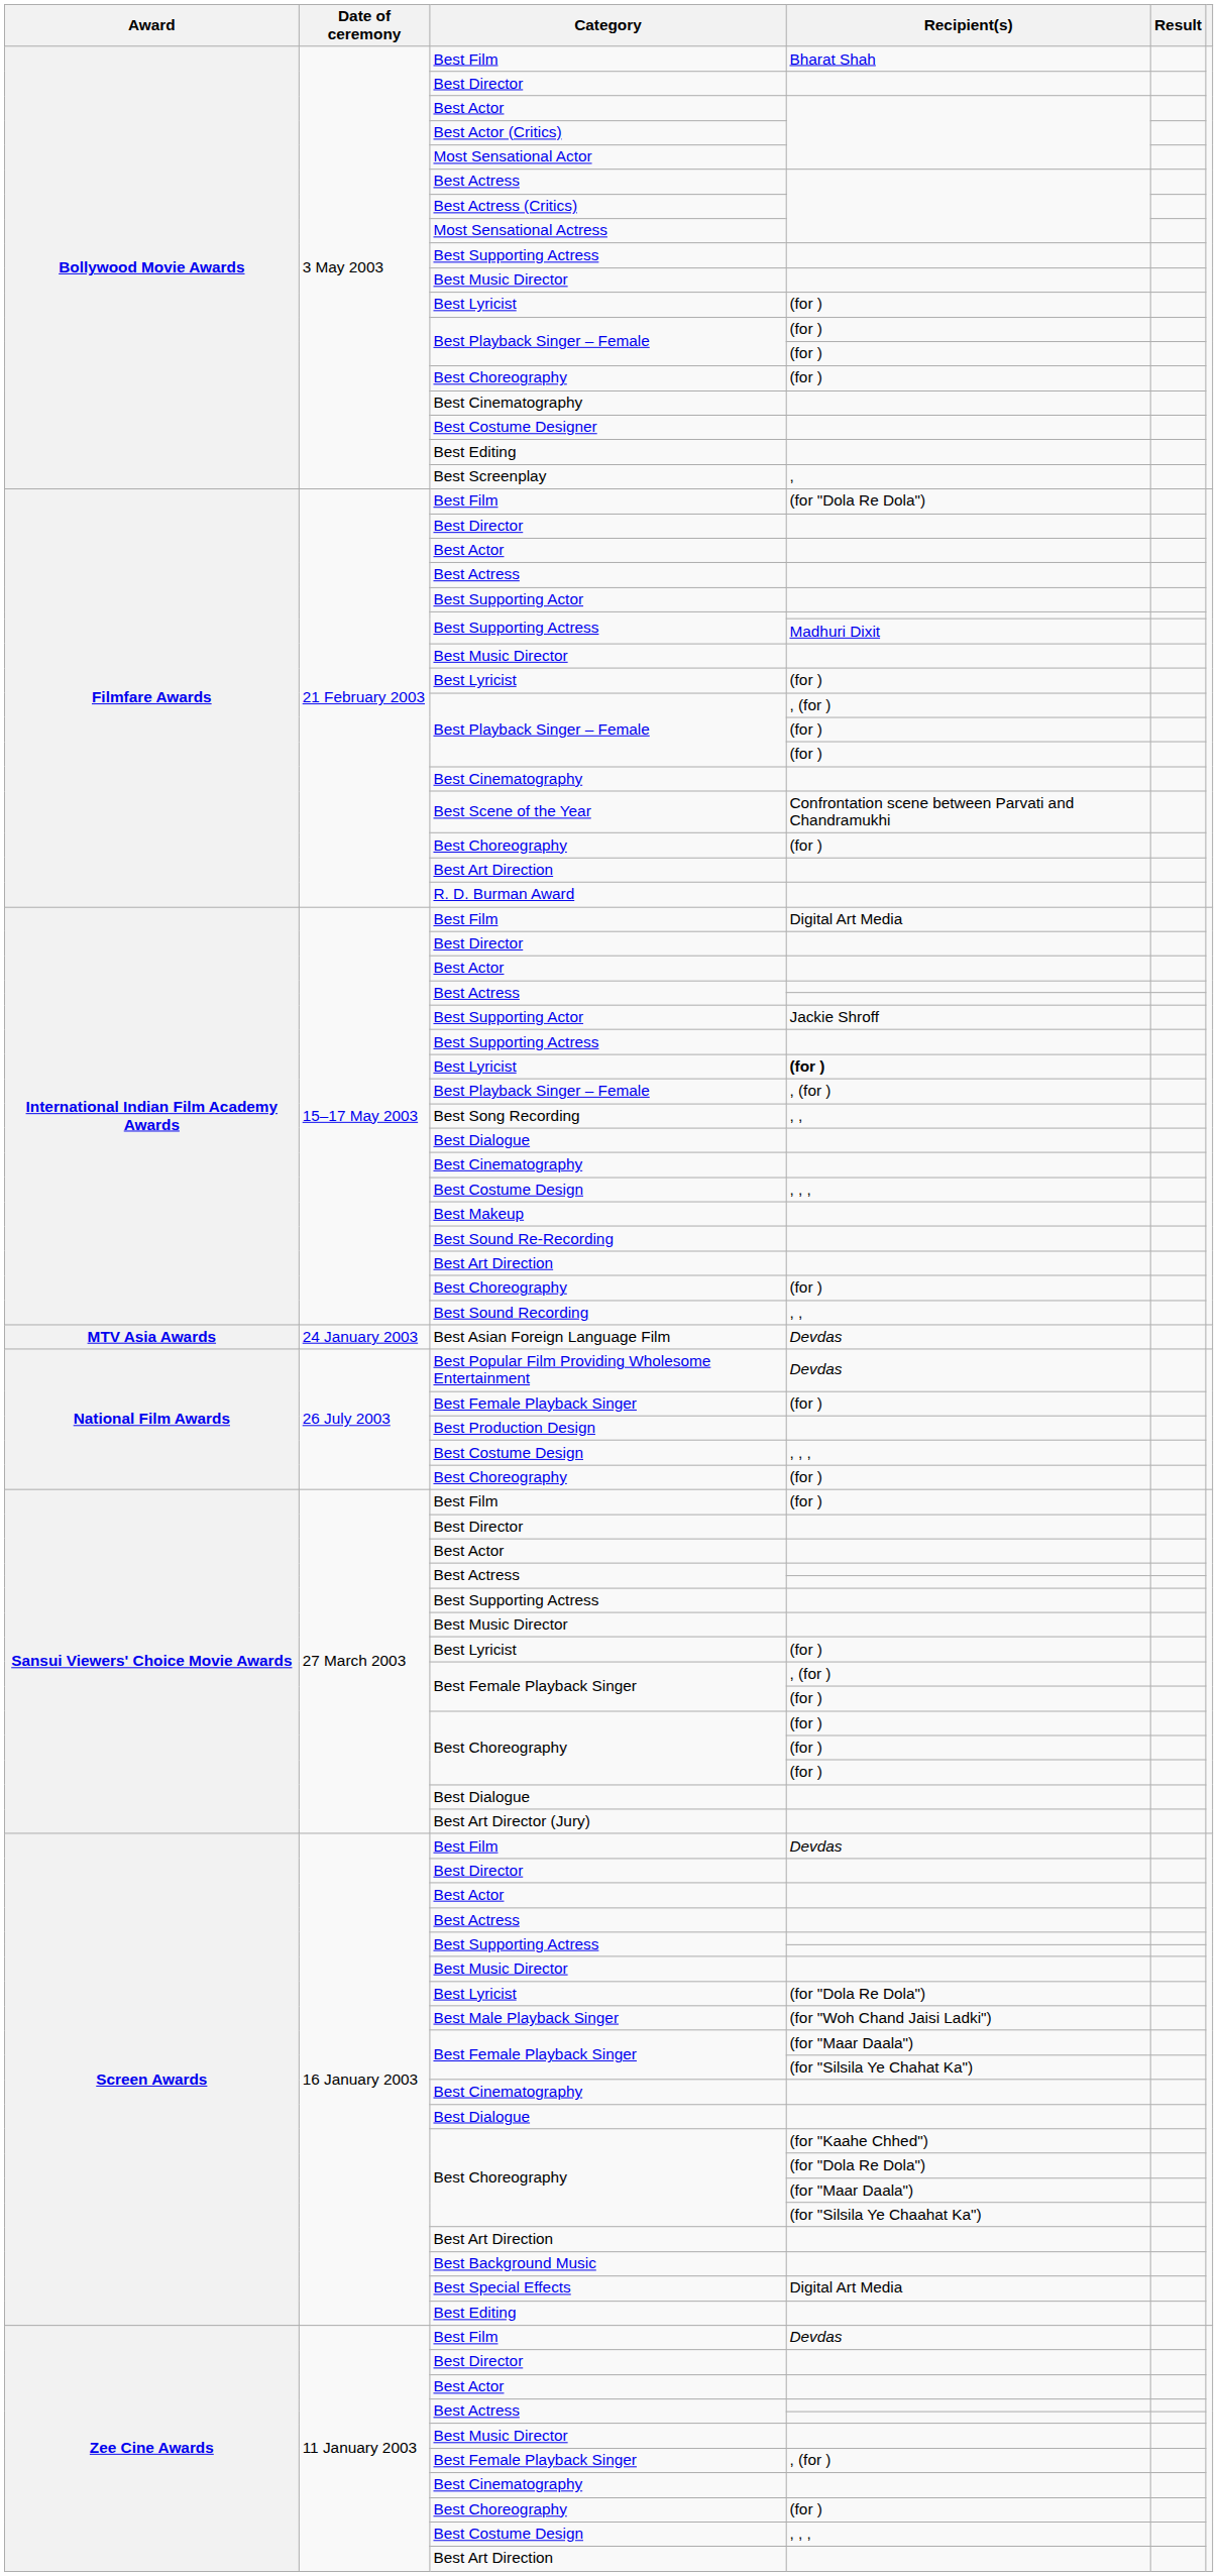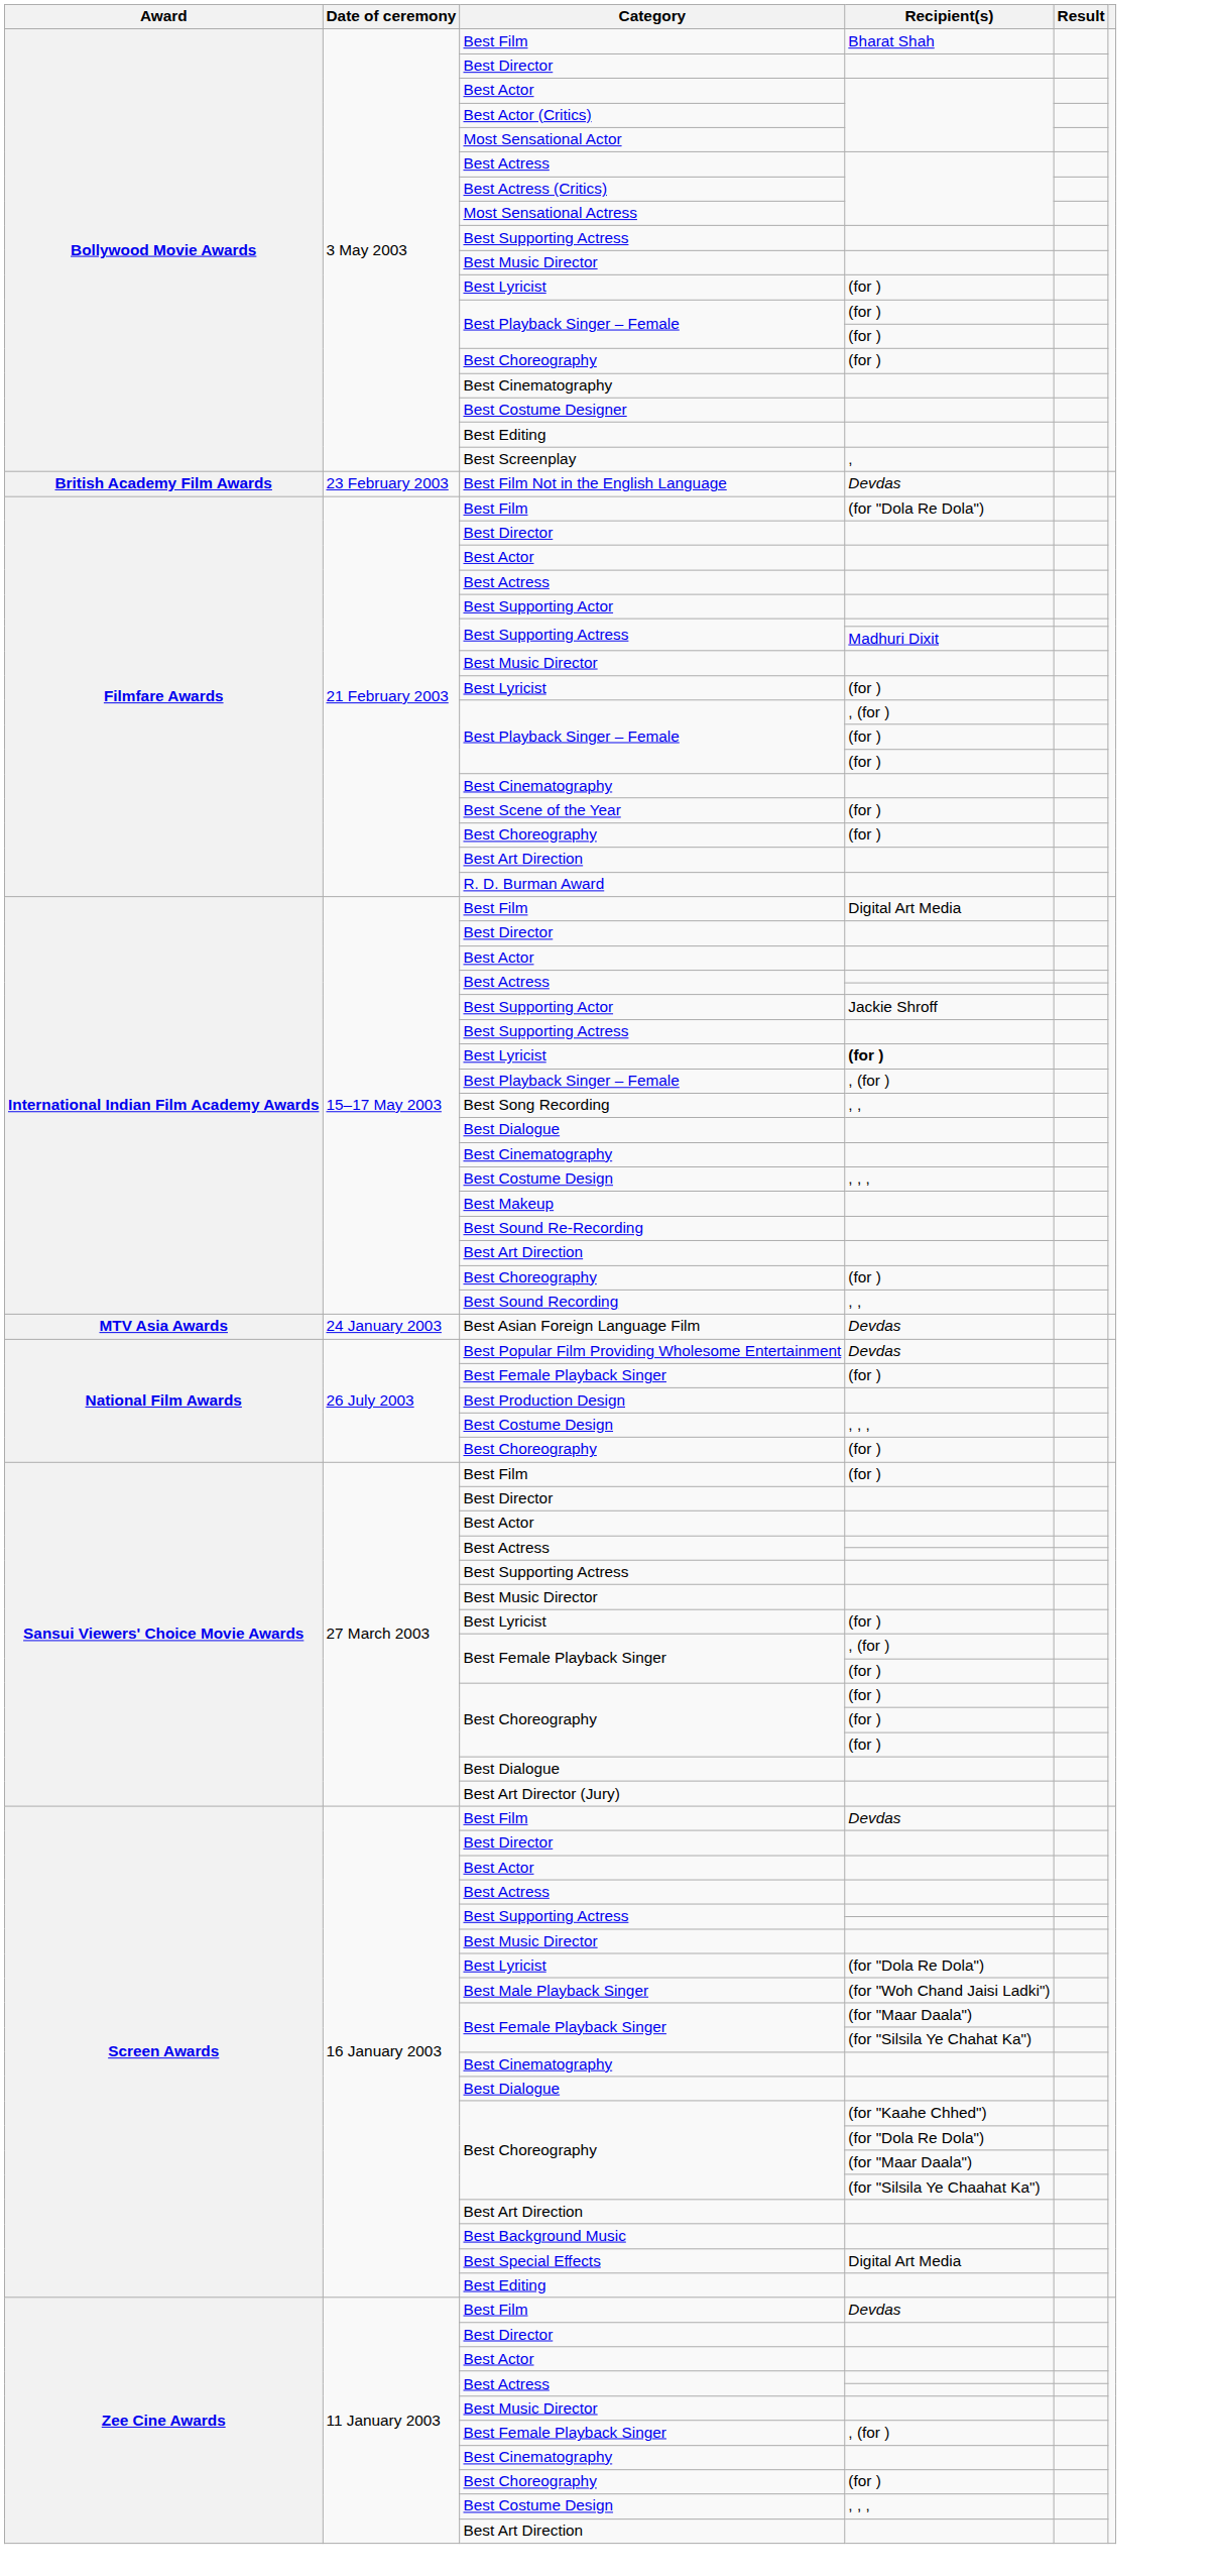+ row: British Academy Film Awards | 23 February 2003 | Best Film Not in the English Language | Devdas
Best Scene of the Year | Recipient(s): Confrontation scene between Parvati and Chandramukhi -> (for )
